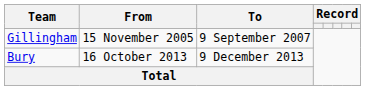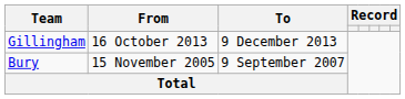Gillingham | From: 15 November 2005 -> 16 October 2013
Gillingham | To: 9 September 2007 -> 9 December 2013
Bury | From: 16 October 2013 -> 15 November 2005
Bury | To: 9 December 2013 -> 9 September 2007
